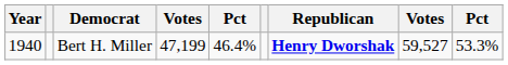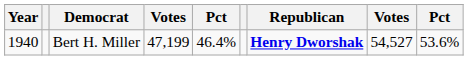Bert H. Miller | column 8: 59,527 -> 54,527
Bert H. Miller | column 9: 53.3% -> 53.6%
